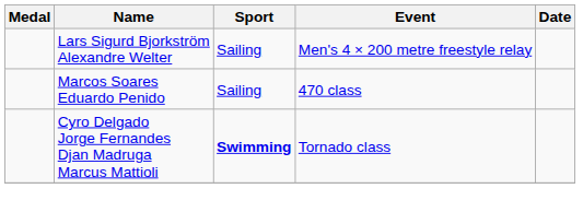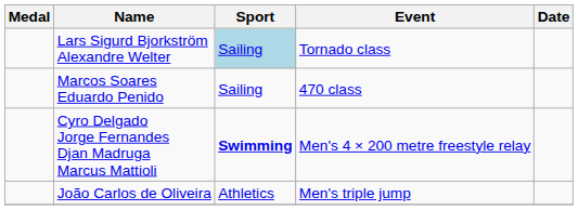Lars Sigurd Bjorkström Alexandre Welter | Sport: no background -> lightblue background
Lars Sigurd Bjorkström Alexandre Welter | Event: Men's 4 × 200 metre freestyle relay -> Tornado class
Cyro Delgado Jorge Fernandes Djan Madruga Marcus Mattioli | Event: Tornado class -> Men's 4 × 200 metre freestyle relay
+ row: João Carlos de Oliveira | Athletics | Men's triple jump
